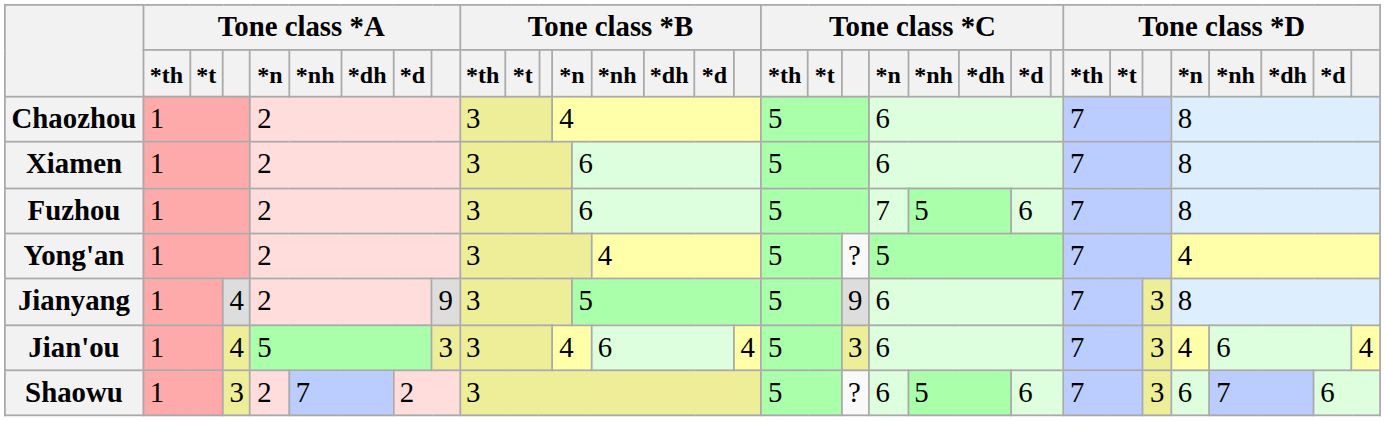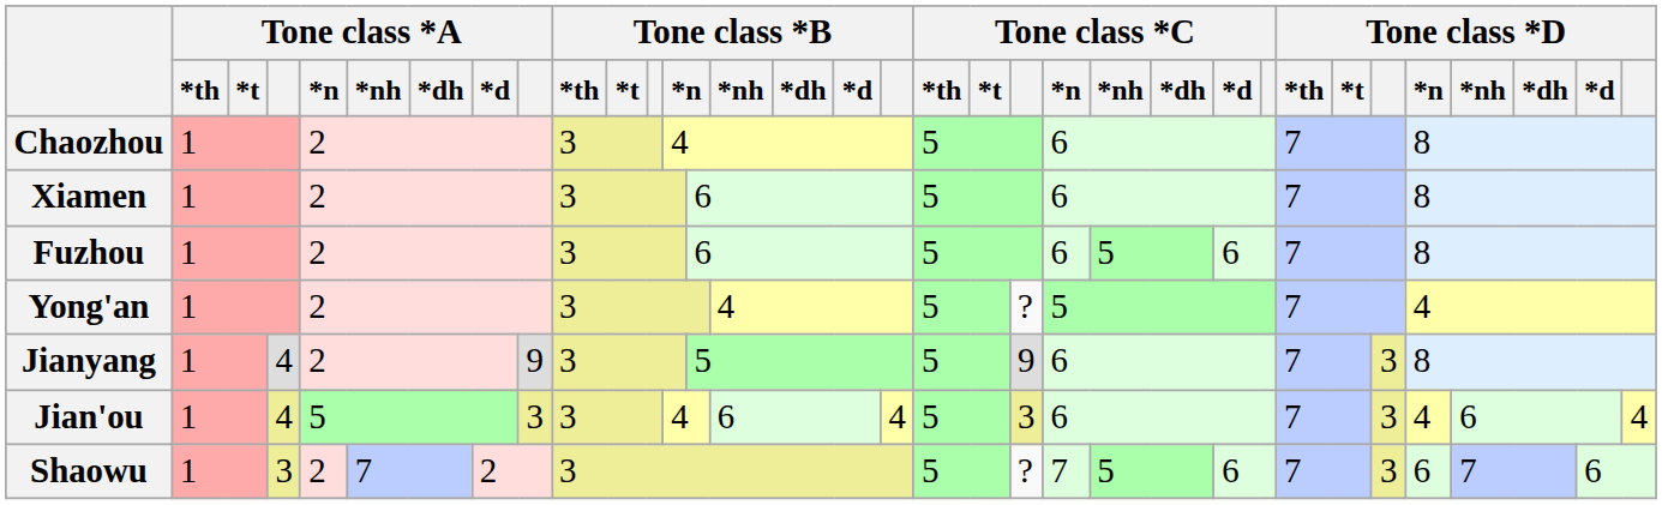Fuzhou | Tone class *C / *n: 7 -> 6
Shaowu | Tone class *C / *n: 6 -> 7
